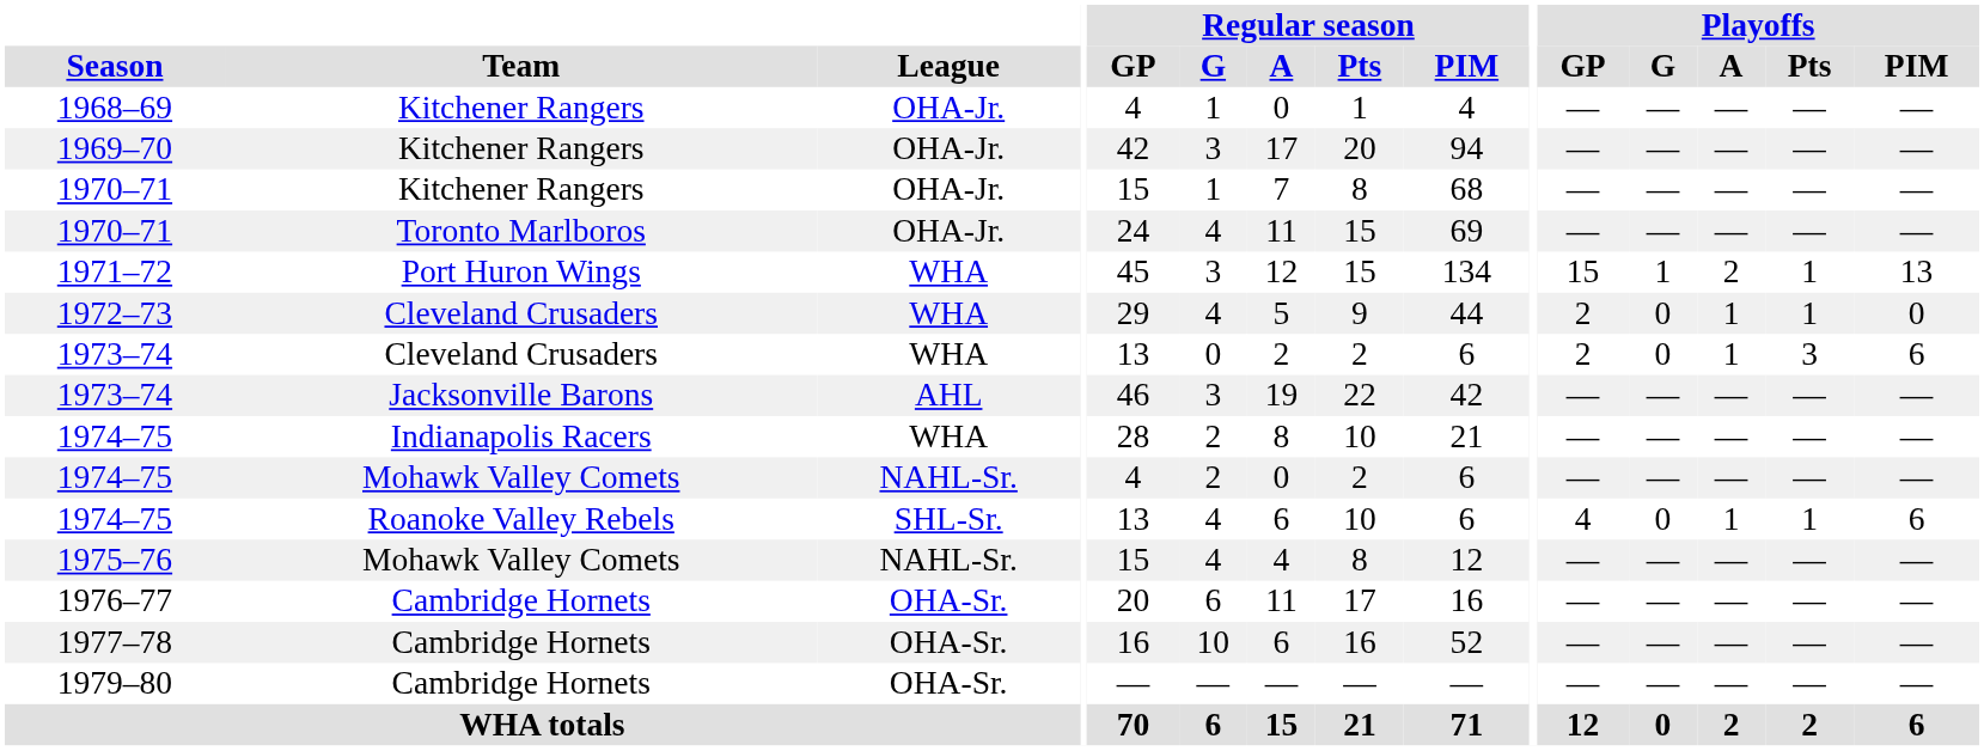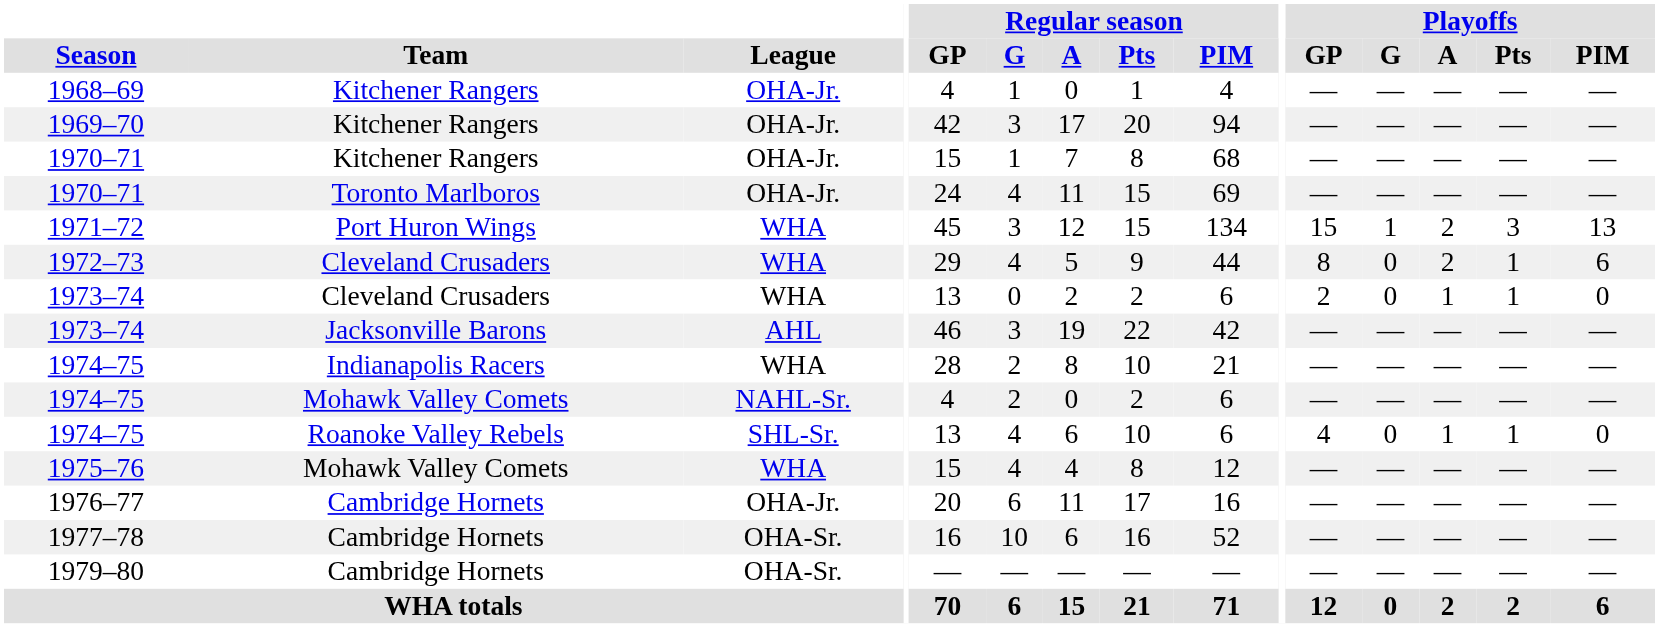1971–72 | Playoffs / Pts: 1 -> 3
1972–73 | Playoffs / GP: 2 -> 8
1972–73 | Playoffs / A: 1 -> 2
1972–73 | Playoffs / PIM: 0 -> 6
1973–74 / Cleveland Crusaders | Playoffs / Pts: 3 -> 1
1973–74 / Cleveland Crusaders | Playoffs / PIM: 6 -> 0
1974–75 / Roanoke Valley Rebels | Playoffs / PIM: 6 -> 0
1975–76 | League: NAHL-Sr. -> WHA
1976–77 | League: OHA-Sr. -> OHA-Jr.
